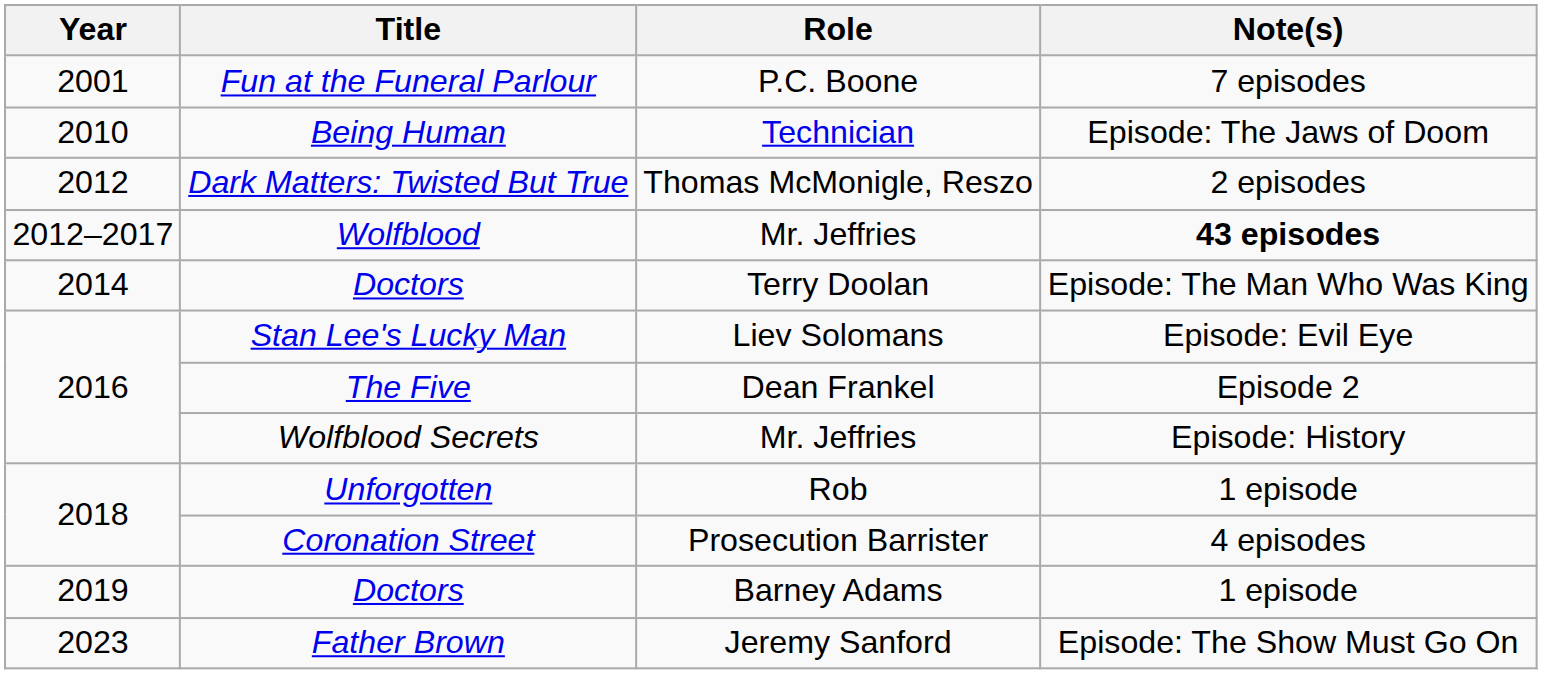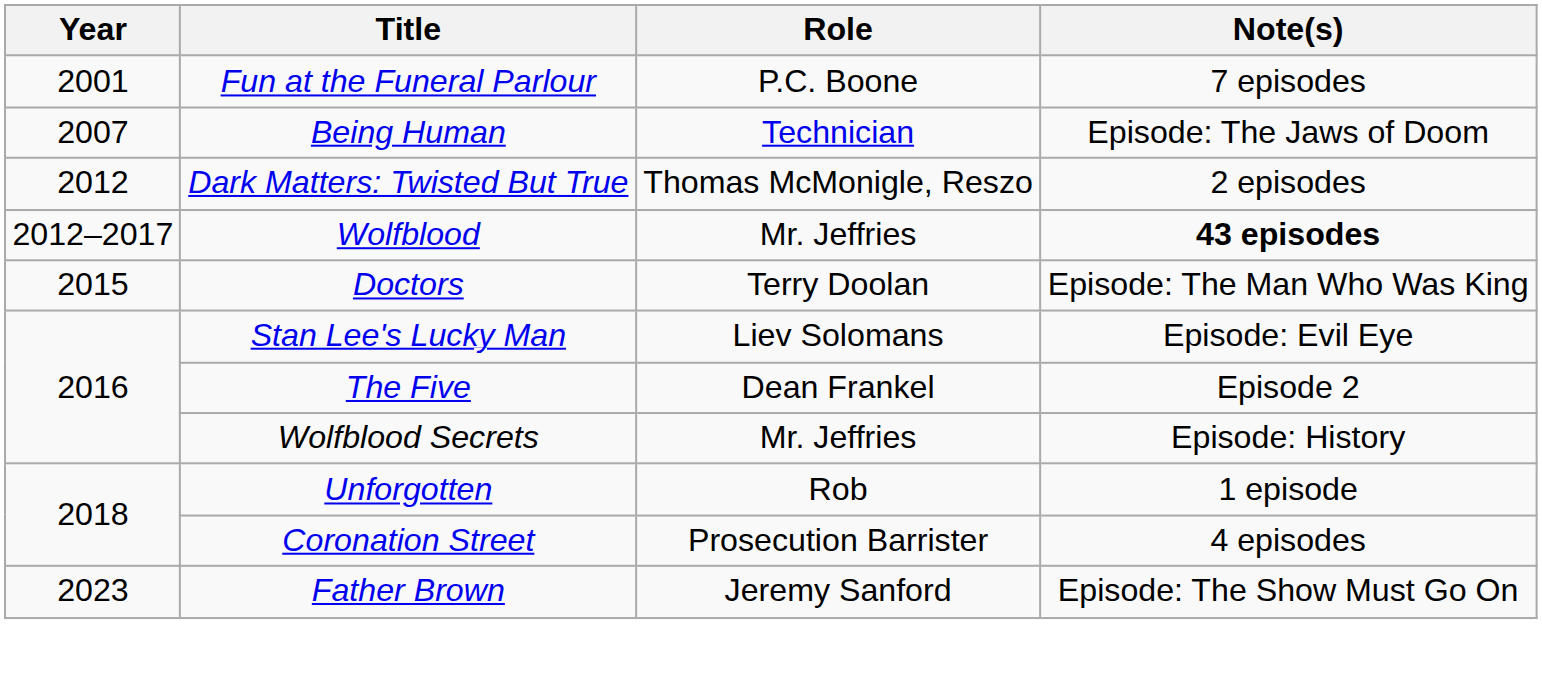Being Human | Year: 2010 -> 2007
Doctors / Terry Doolan | Year: 2014 -> 2015
- row: 2019 | Doctors | Barney Adams | 1 episode
